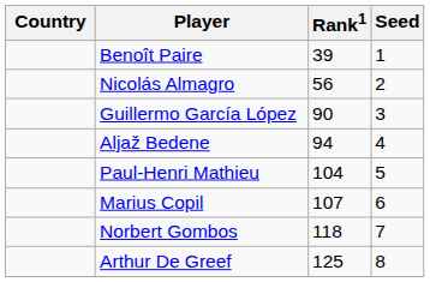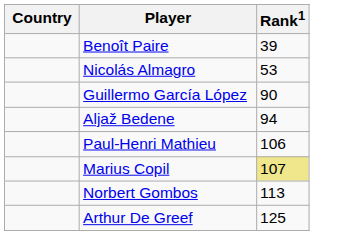- column: Seed | 1 | 2 | 3 | 4 | 5 | 6 | 7 | 8
Nicolás Almagro | Rank1: 56 -> 53
Paul-Henri Mathieu | Rank1: 104 -> 106
Marius Copil | Rank1: no background -> khaki background
Norbert Gombos | Rank1: 118 -> 113
